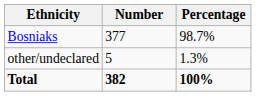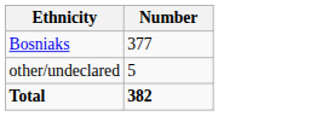- column: Percentage | 98.7% | 1.3% | 100%
